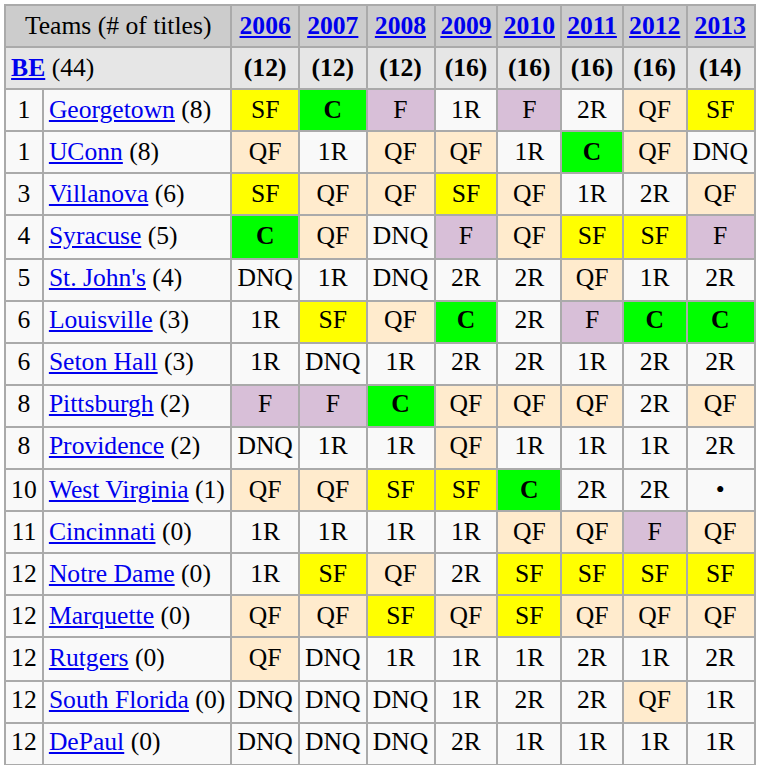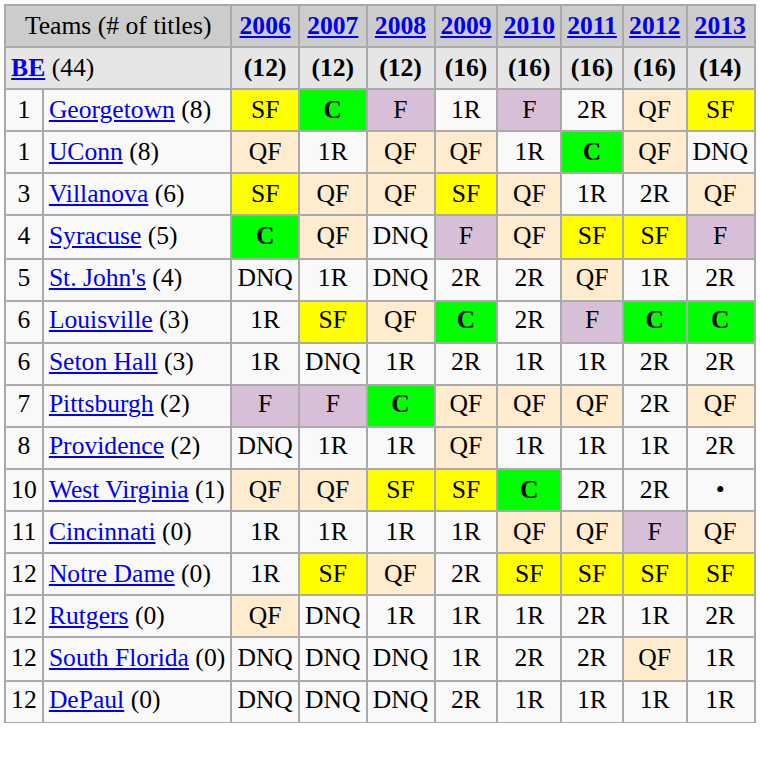Seton Hall (3) | column 7: 2R -> 1R
Pittsburgh (2) | column 1: 8 -> 7
- row: 12 | Marquette (0) | QF | QF | SF | QF | SF | QF | QF | QF
